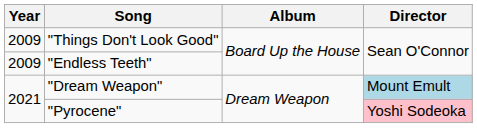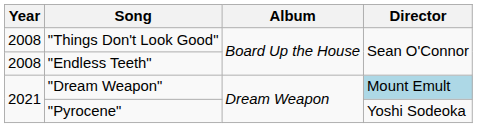"Things Don't Look Good" | Year: 2009 -> 2008
"Endless Teeth" | Year: 2009 -> 2008
"Pyrocene" | Director: pink background -> no background
